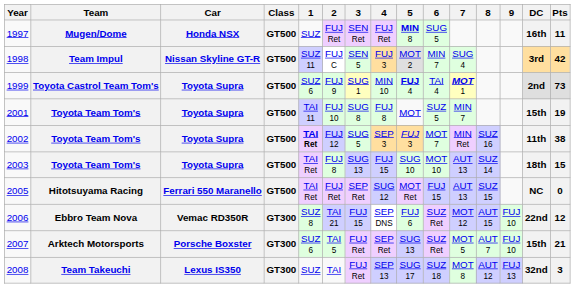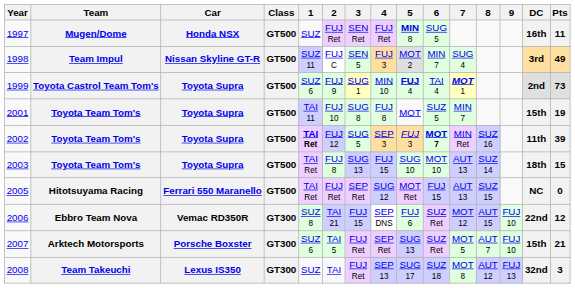1998 | Pts: 42 -> 49
2002 | 6: normal -> bold
2002 | Pts: 38 -> 39
